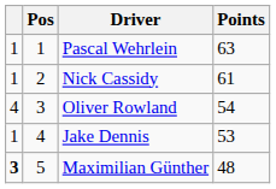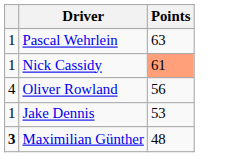- column: Pos | 1 | 2 | 3 | 4 | 5
Nick Cassidy | Points: no background -> lightsalmon background
Oliver Rowland | Points: 54 -> 56
